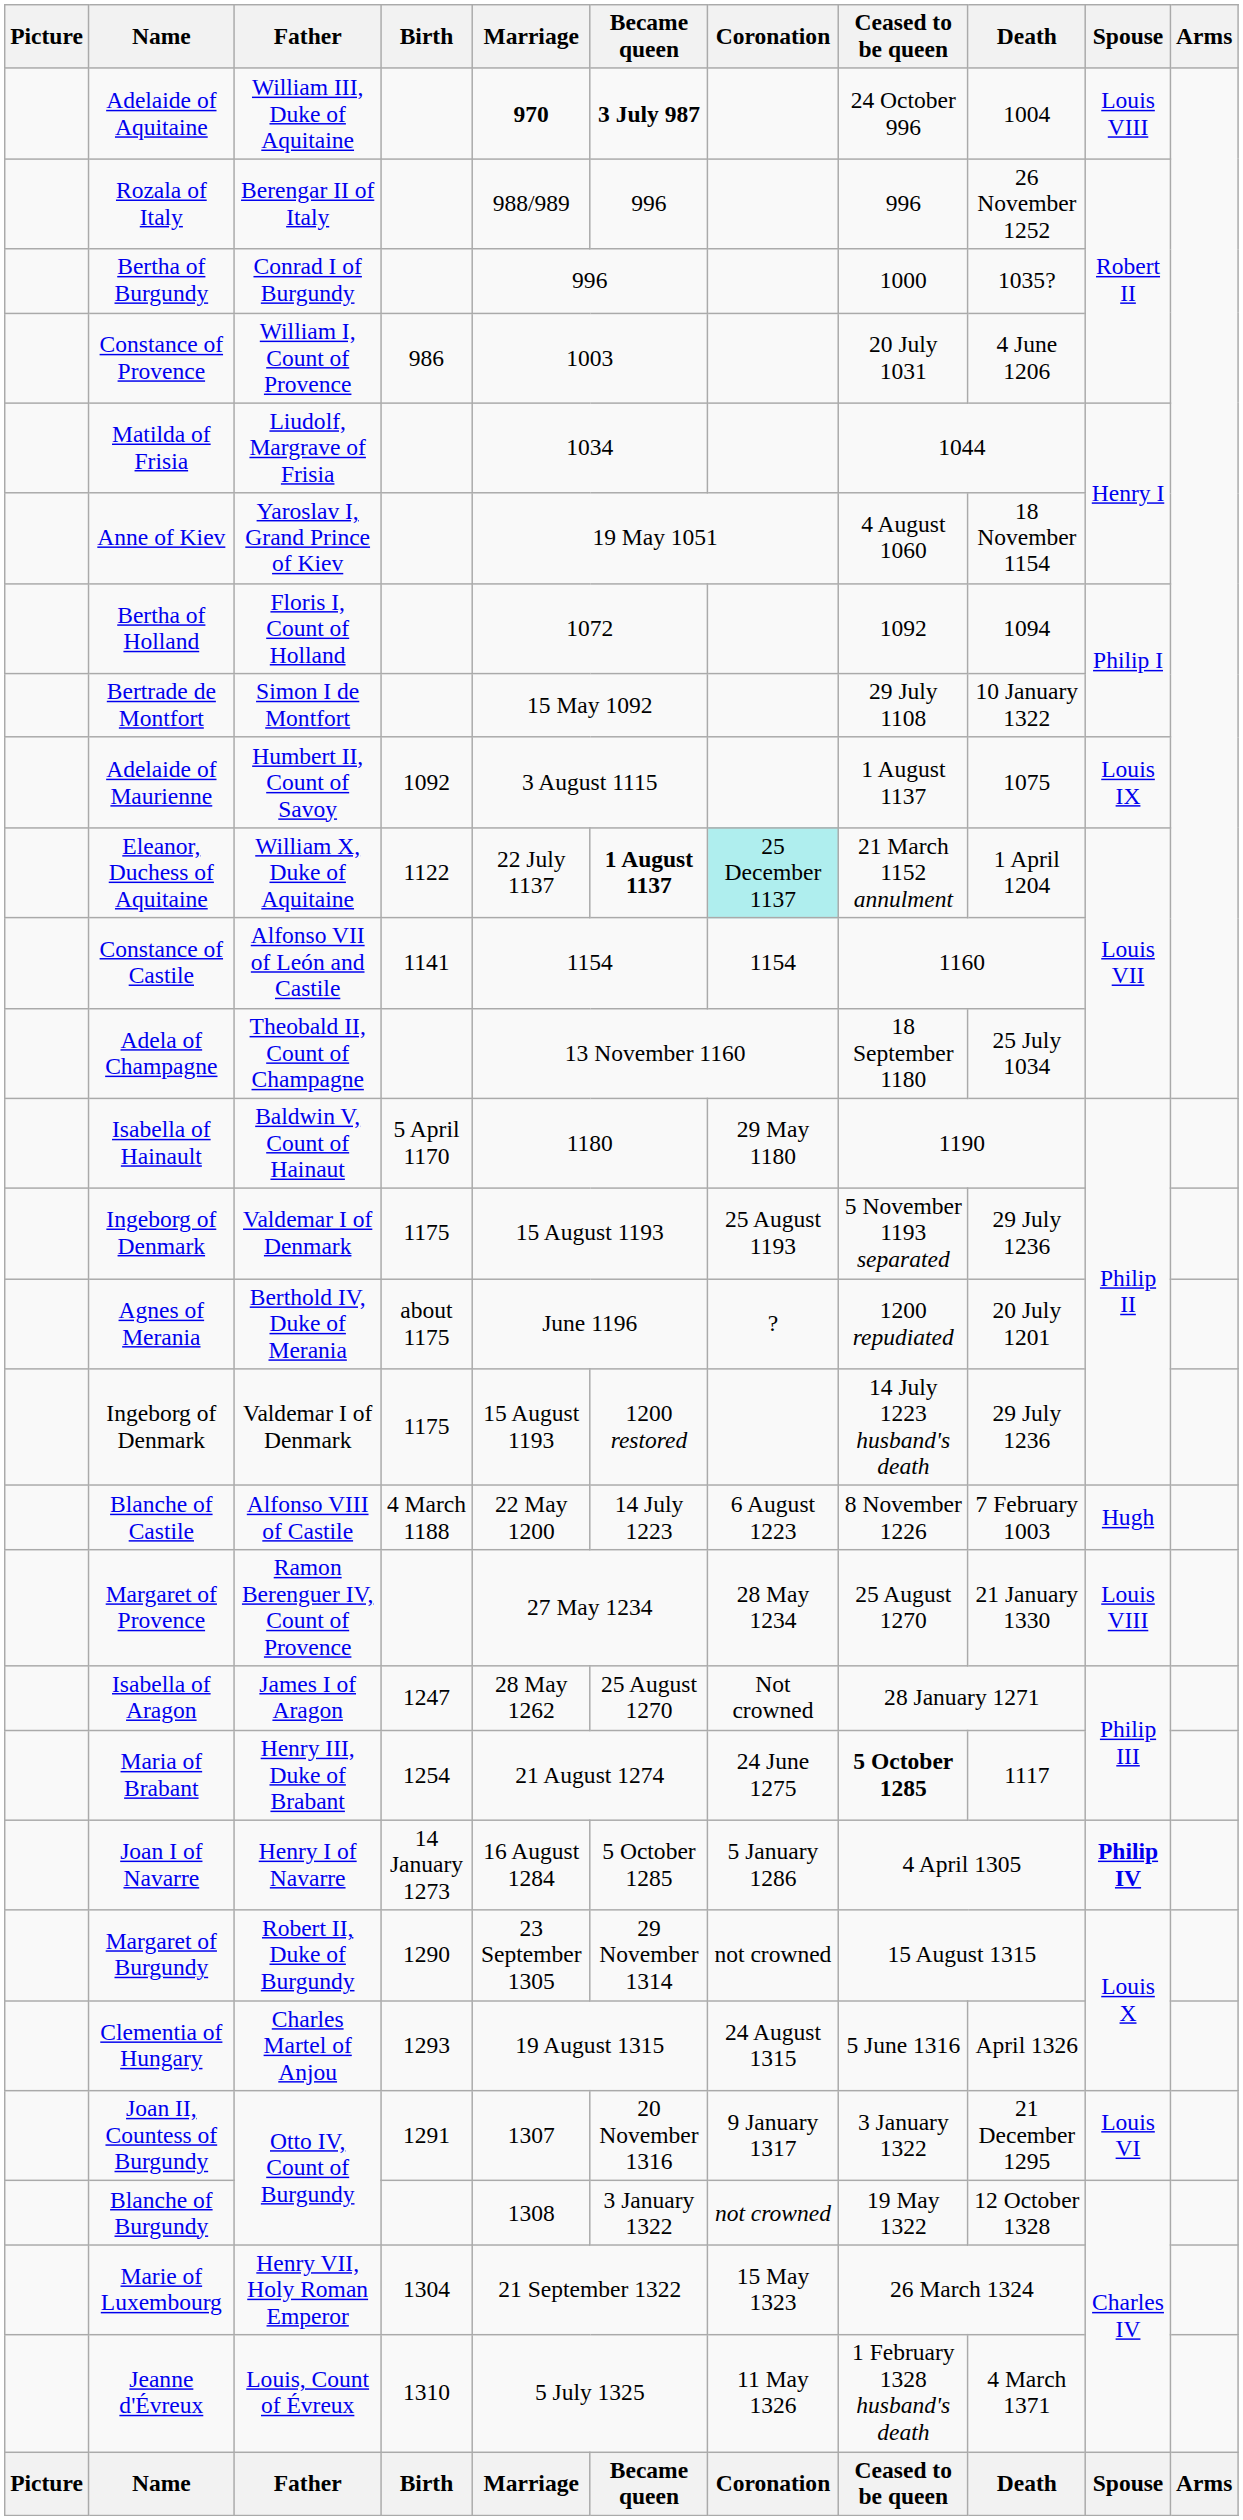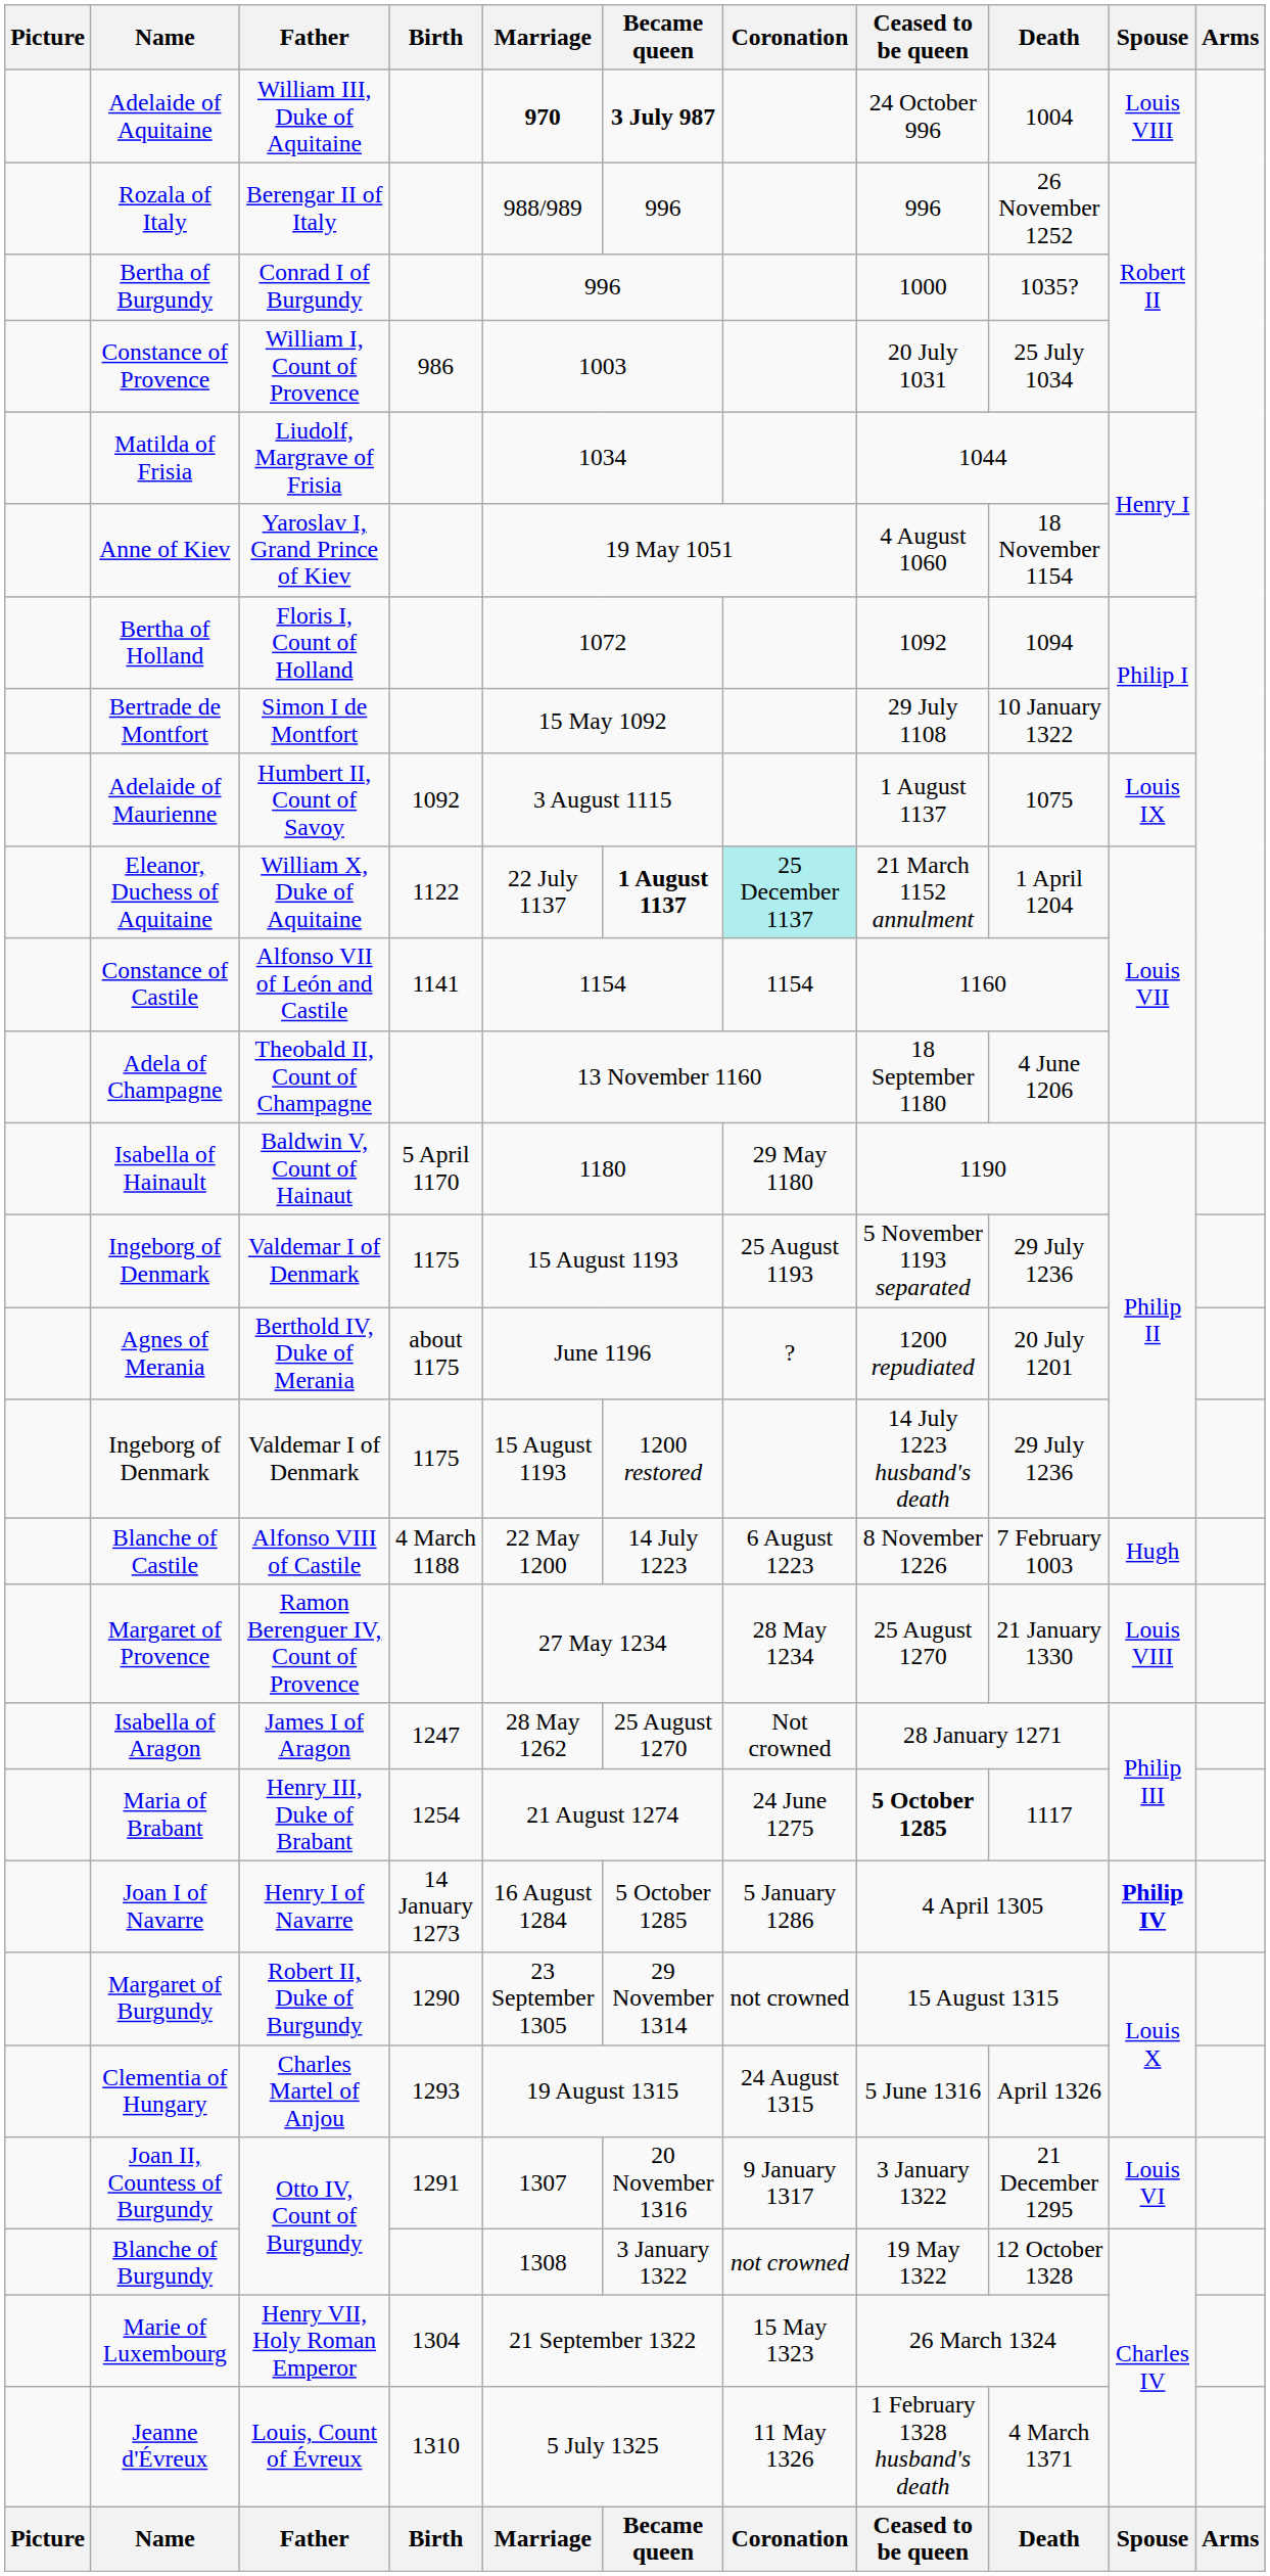Constance of Provence | Death: 4 June 1206 -> 25 July 1034
Adela of Champagne | Death: 25 July 1034 -> 4 June 1206
